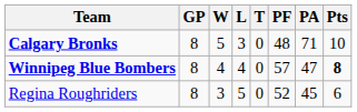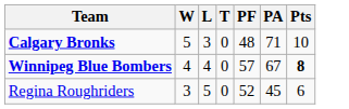- column: GP | 8 | 8 | 8
Winnipeg Blue Bombers | PA: 47 -> 67
